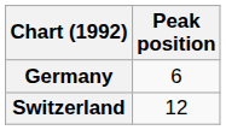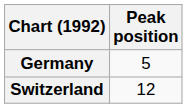Germany | Peak position: 6 -> 5
